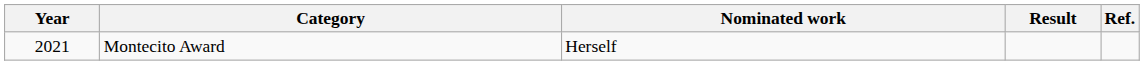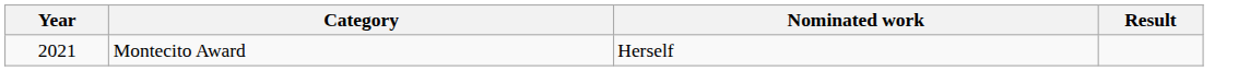- column: Ref.
